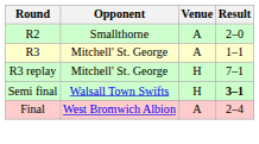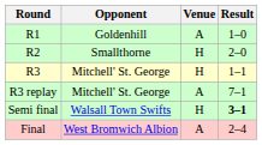+ row: R1 | Goldenhill | A | 1–0
R2 | Venue: A -> H
R3 | Venue: A -> H
R3 replay | Venue: H -> A
